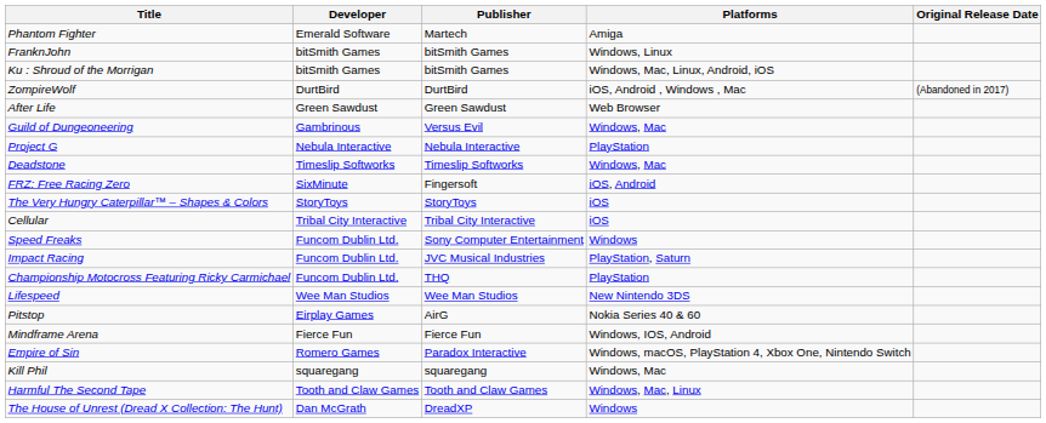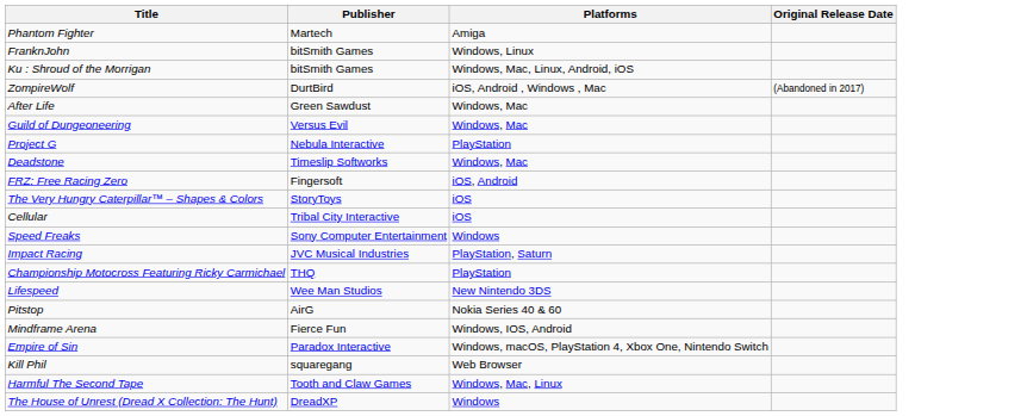- column: Developer | Emerald Software | bitSmith Games | bitSmith Games | DurtBird | Green Sawdust | Gambrinous | Nebula Interactive | Timeslip Softworks | SixMinute | StoryToys | Tribal City Interactive | Funcom Dublin Ltd. | Funcom Dublin Ltd. | Funcom Dublin Ltd. | Wee Man Studios | Eirplay Games | Fierce Fun | Romero Games | squaregang | Tooth and Claw Games | Dan McGrath
After Life | Platforms: Web Browser -> Windows, Mac
Kill Phil | Platforms: Windows, Mac -> Web Browser
